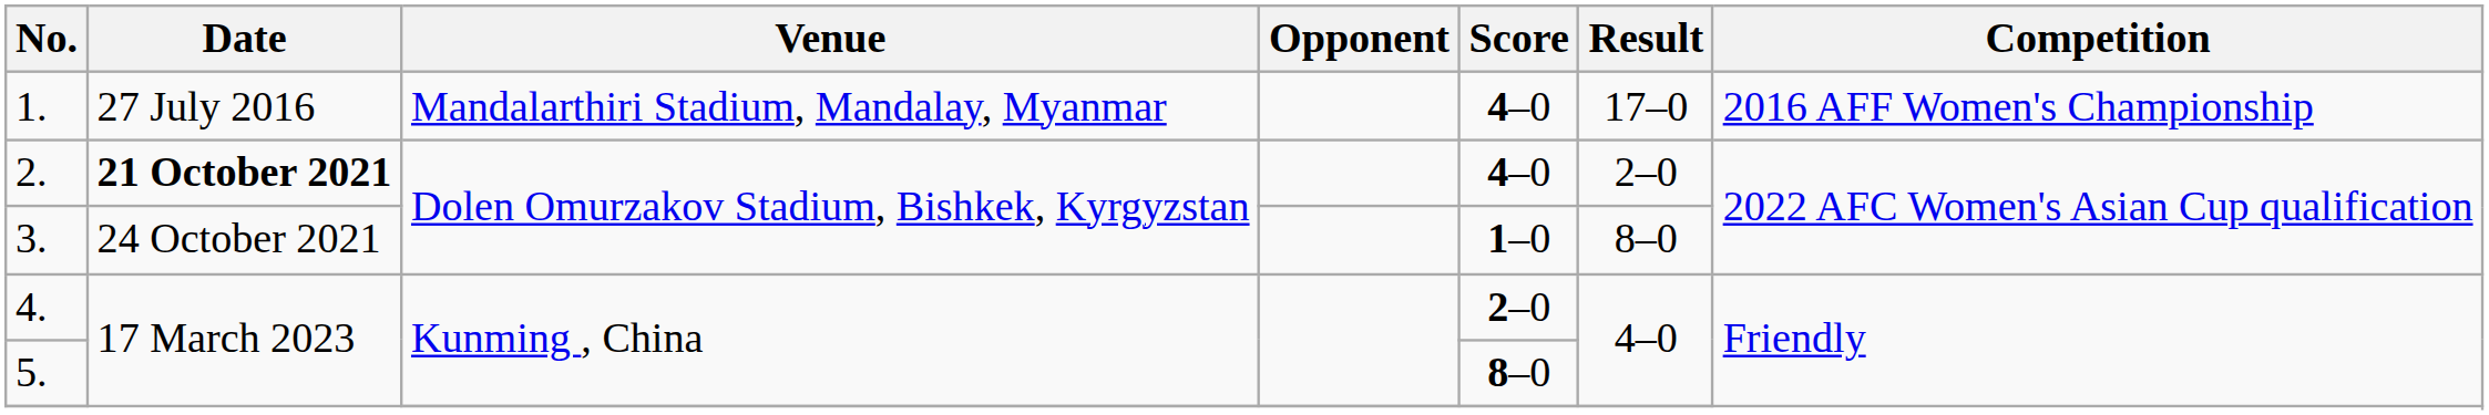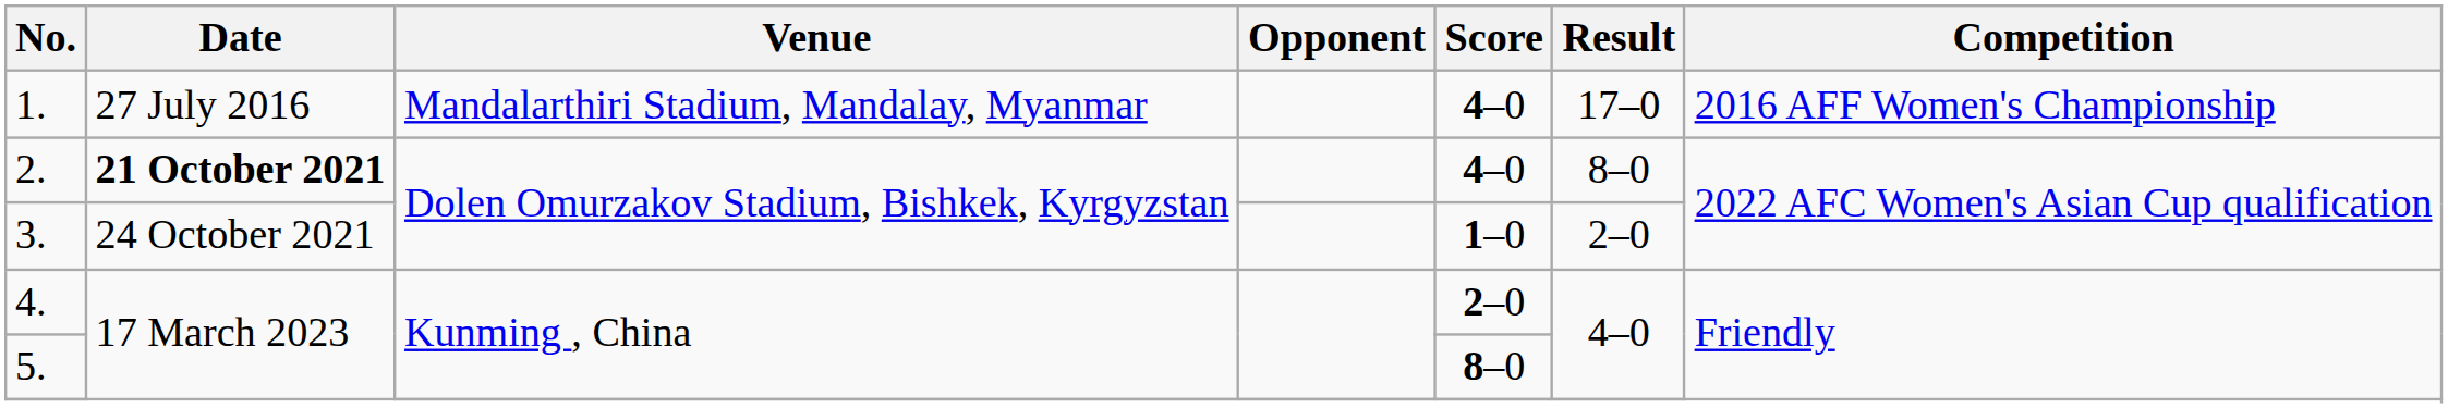2. | Result: 2–0 -> 8–0
3. | Result: 8–0 -> 2–0
